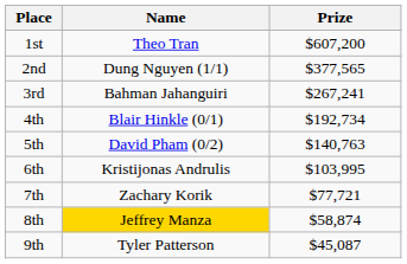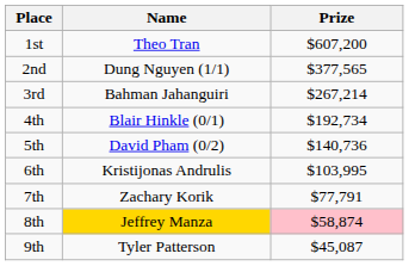3rd | Prize: $267,241 -> $267,214
5th | Prize: $140,763 -> $140,736
7th | Prize: $77,721 -> $77,791
8th | Prize: no background -> pink background
